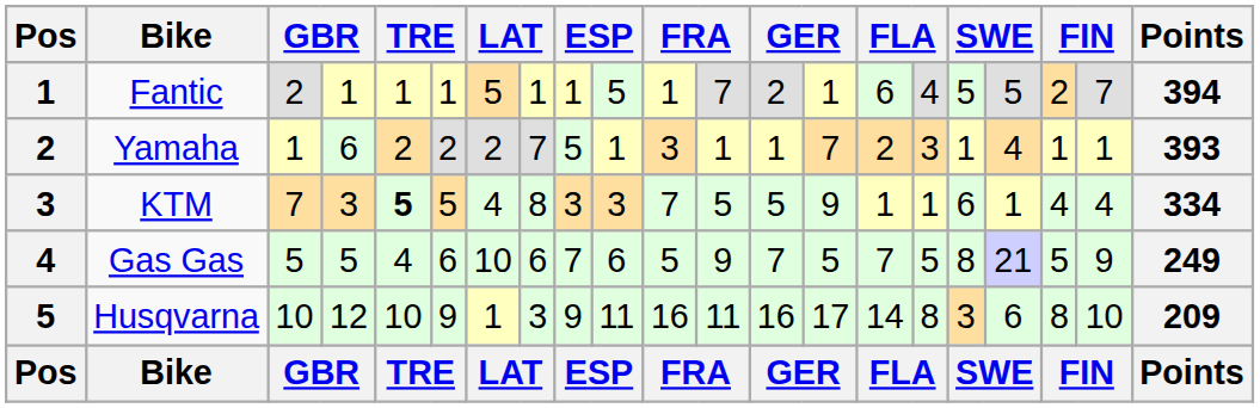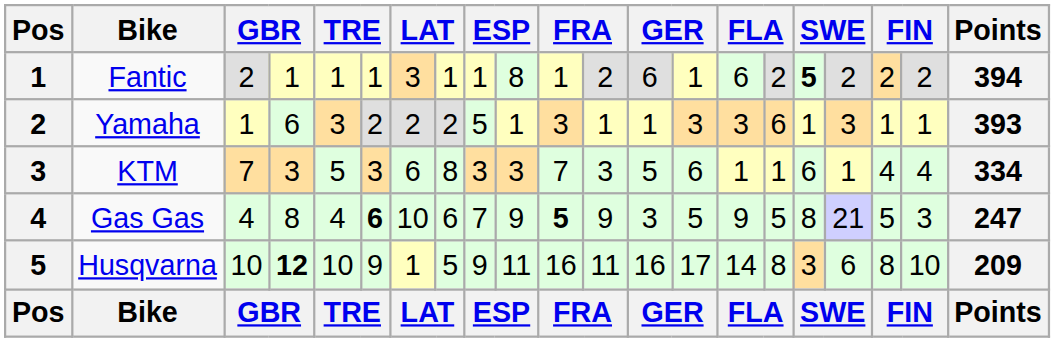Fantic | column 7: 5 -> 3
Fantic | column 10: 5 -> 8
Fantic | column 12: 7 -> 2
Fantic | column 13: 2 -> 6
Fantic | column 16: 4 -> 2
Fantic | column 17: normal -> bold
Fantic | column 18: 5 -> 2
Fantic | column 20: 7 -> 2
Yamaha | column 5: 2 -> 3
Yamaha | column 8: 7 -> 2
Yamaha | column 14: 7 -> 3
Yamaha | column 15: 2 -> 3
Yamaha | column 16: 3 -> 6
Yamaha | column 18: 4 -> 3
KTM | column 5: bold -> normal
KTM | column 6: 5 -> 3
KTM | column 7: 4 -> 6
KTM | column 12: 5 -> 3
KTM | column 14: 9 -> 6
Gas Gas | column 3: 5 -> 4
Gas Gas | column 4: 5 -> 8
Gas Gas | column 6: normal -> bold
Gas Gas | column 10: 6 -> 9
Gas Gas | column 11: normal -> bold
Gas Gas | column 13: 7 -> 3
Gas Gas | column 15: 7 -> 9
Gas Gas | column 20: 9 -> 3
Gas Gas | Points: 249 -> 247
Husqvarna | column 4: normal -> bold
Husqvarna | column 8: 3 -> 5
